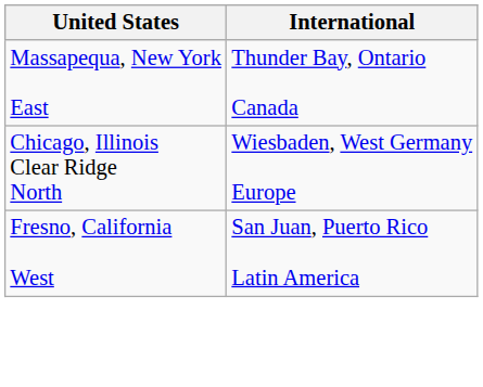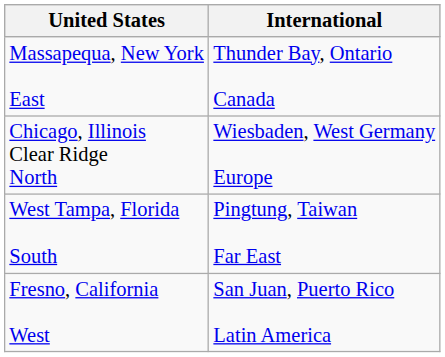+ row: West Tampa, Florida South | Pingtung, Taiwan Far East
